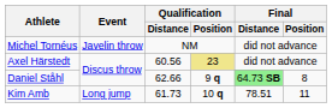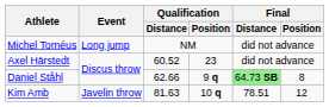Michel Tornéus | Event: Javelin throw -> Long jump
Axel Härstedt | Qualification / Distance: 60.56 -> 60.52
Axel Härstedt | Qualification / Position: khaki background -> no background
Kim Amb | Event: Long jump -> Javelin throw
Kim Amb | Qualification / Distance: 61.73 -> 81.63
Kim Amb | Final / Position: 11 -> 12
